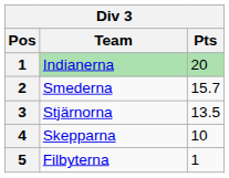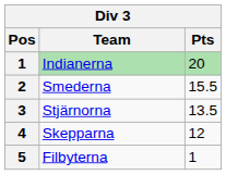Smederna | Pts: 15.7 -> 15.5
Skepparna | Pts: 10 -> 12
